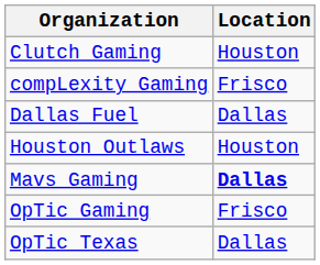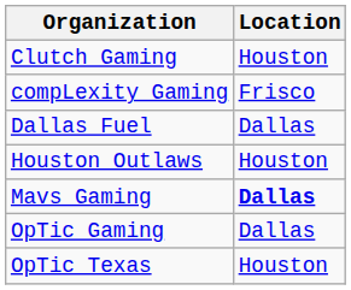OpTic Gaming | Location: Frisco -> Dallas
OpTic Texas | Location: Dallas -> Houston
